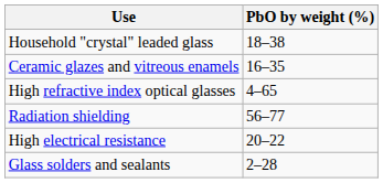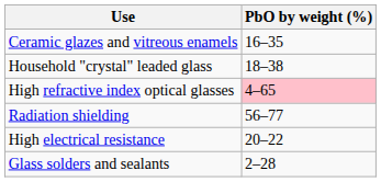rows swapped: Household "crystal" leaded glass <-> Ceramic glazes and vitreous enamels
High refractive index optical glasses | PbO by weight (%): no background -> pink background
